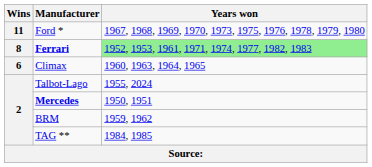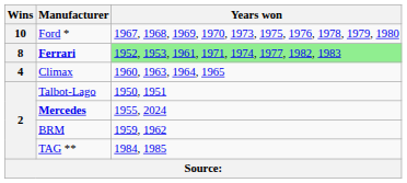Ford * | Wins: 11 -> 10
Climax | Wins: 6 -> 4
Talbot-Lago | Years won: 1955, 2024 -> 1950, 1951
Mercedes | Years won: 1950, 1951 -> 1955, 2024
